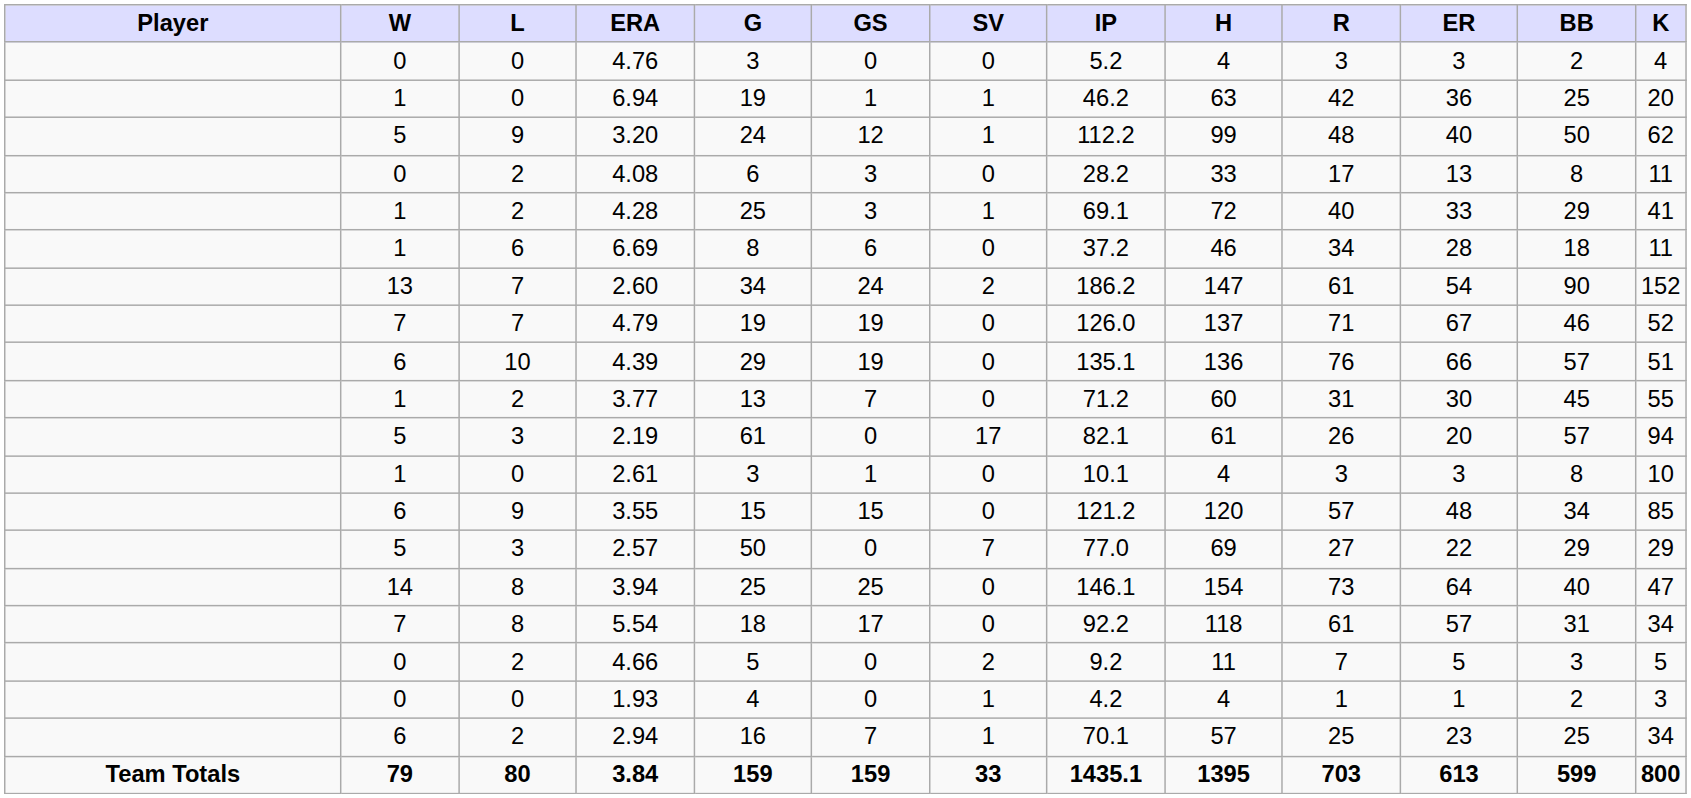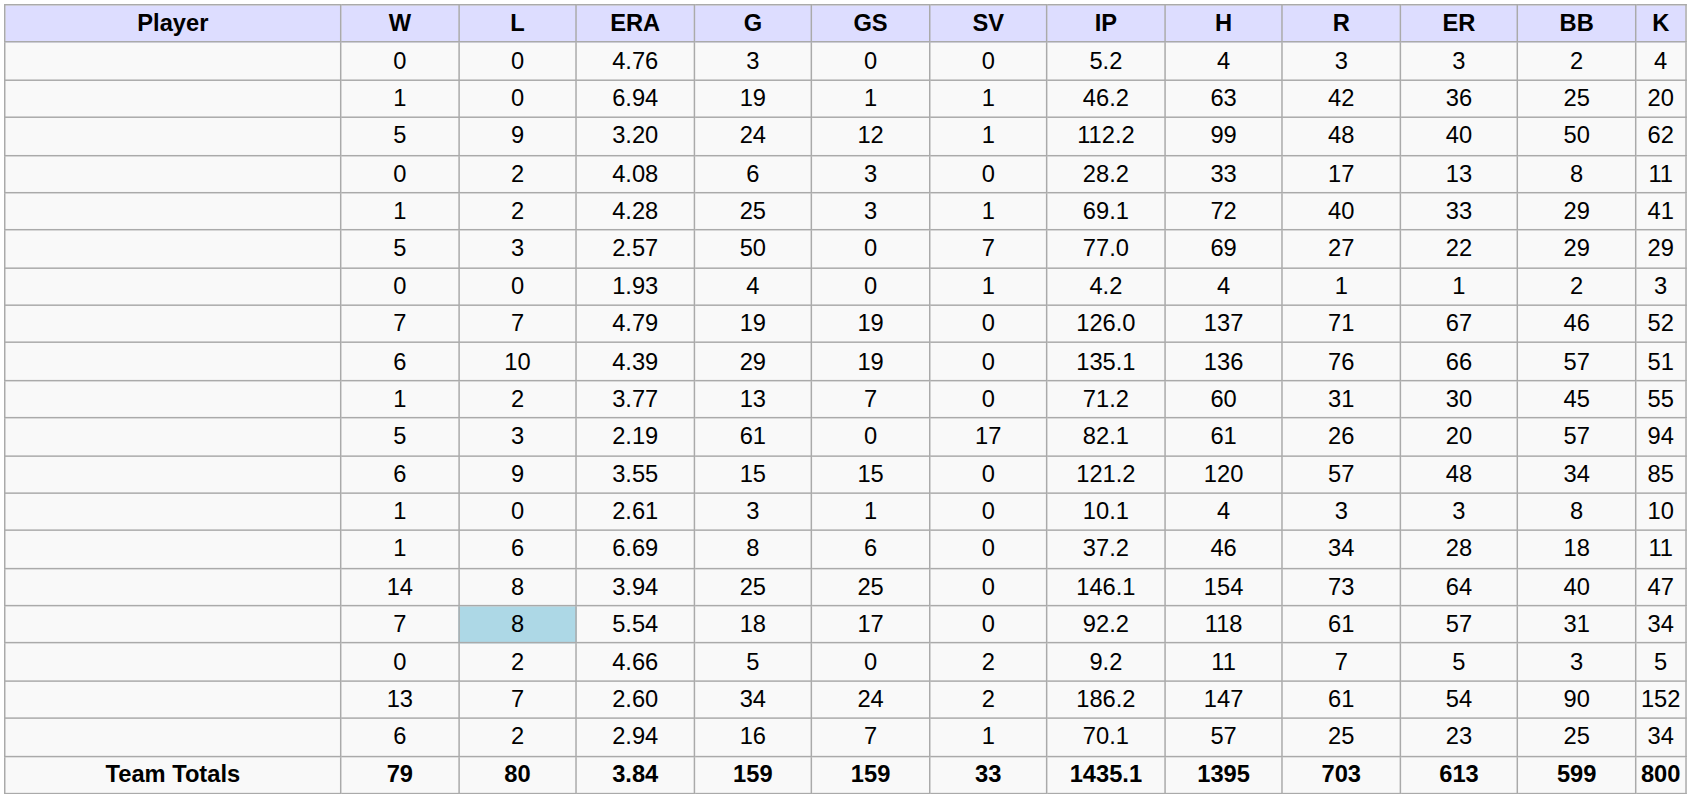rows swapped: 2.57 <-> 6.69
rows swapped: 2.60 <-> 1.93
rows swapped: 2.61 <-> 3.55
5.54 | L: no background -> lightblue background
